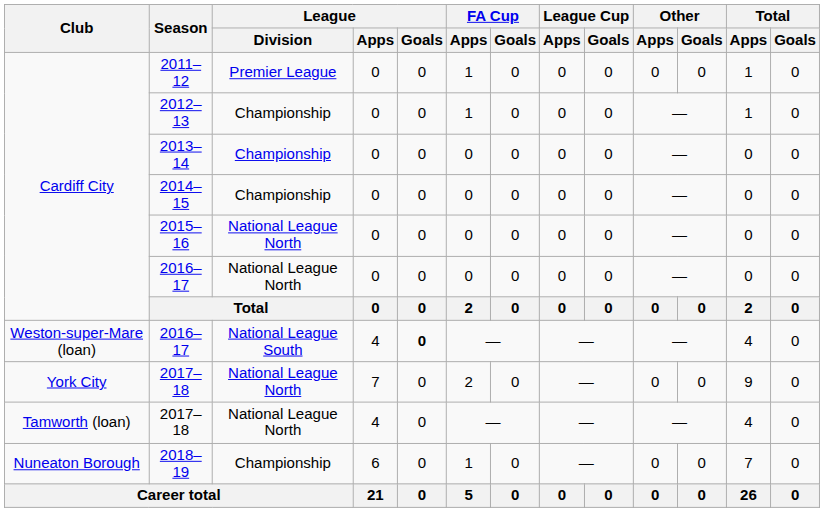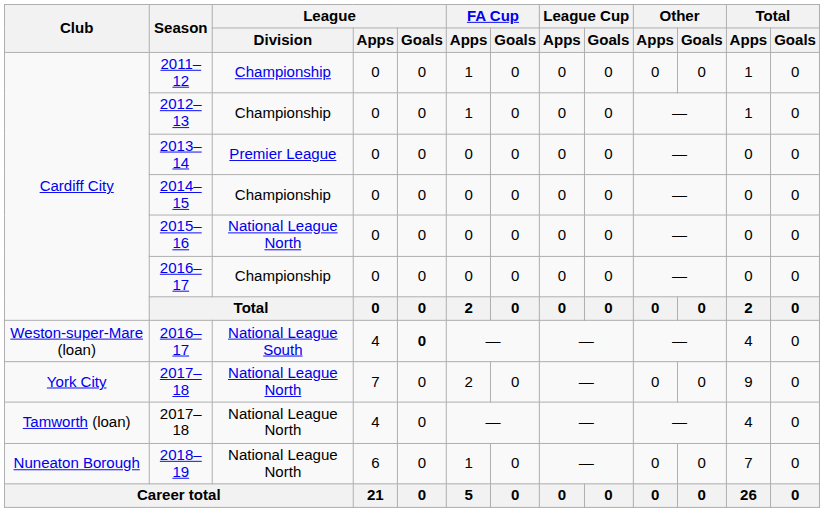2011–12 | League / Division: Premier League -> Championship
2013–14 | League / Division: Championship -> Premier League
Cardiff City / 2016–17 | League / Division: National League North -> Championship
2018–19 | League / Division: Championship -> National League North
